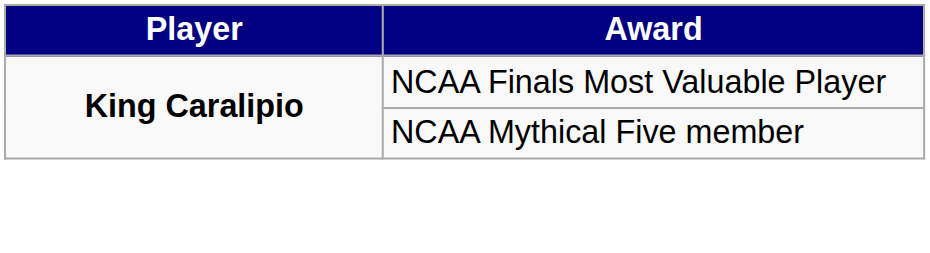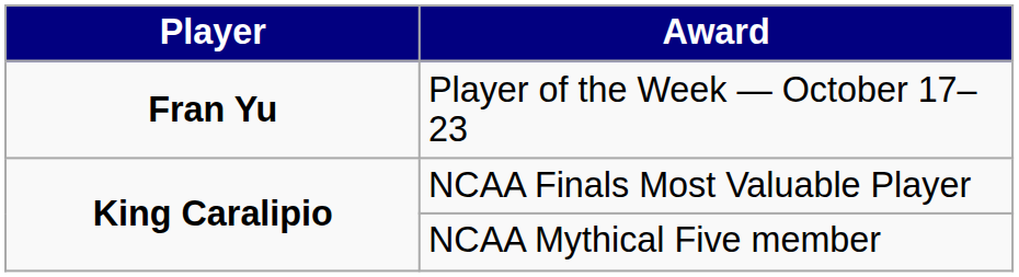+ row: Fran Yu | Player of the Week — October 17–23
